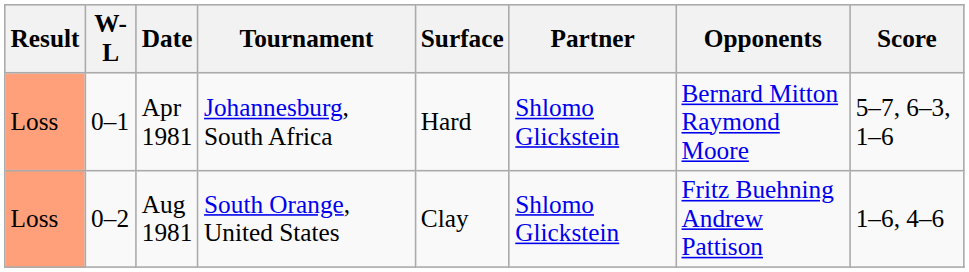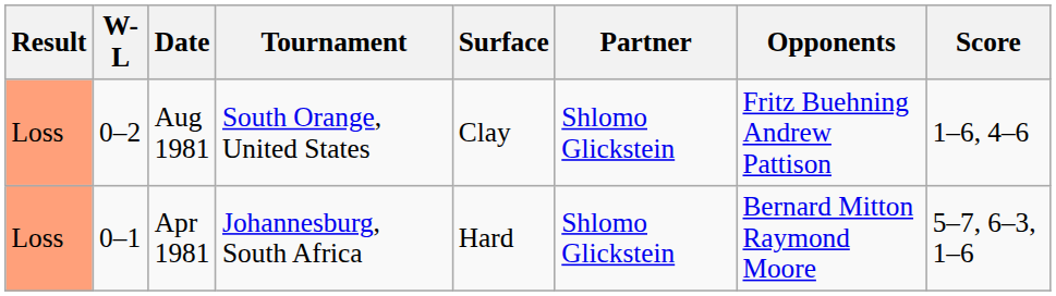rows swapped: Apr 1981 <-> Aug 1981
